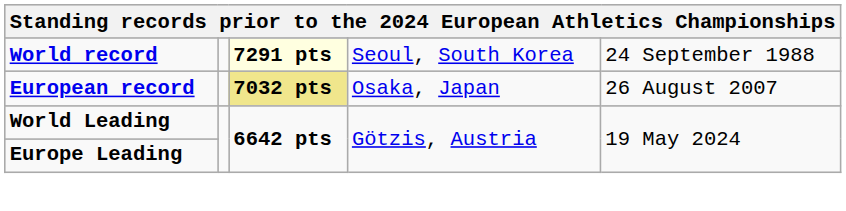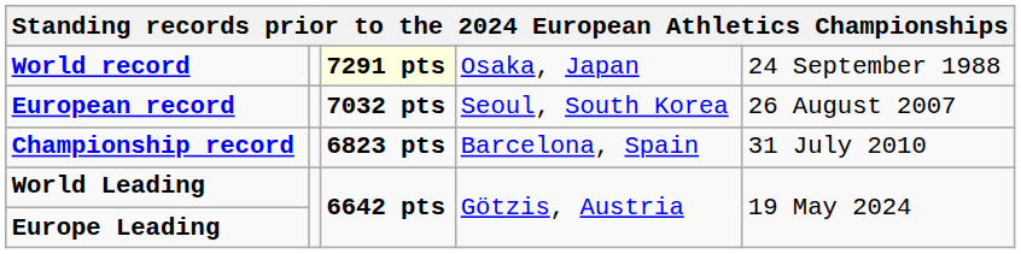World record | column 4: Seoul, South Korea -> Osaka, Japan
European record | column 3: khaki background -> no background
European record | column 4: Osaka, Japan -> Seoul, South Korea
+ row: Championship record | 6823 pts | Barcelona, Spain | 31 July 2010
